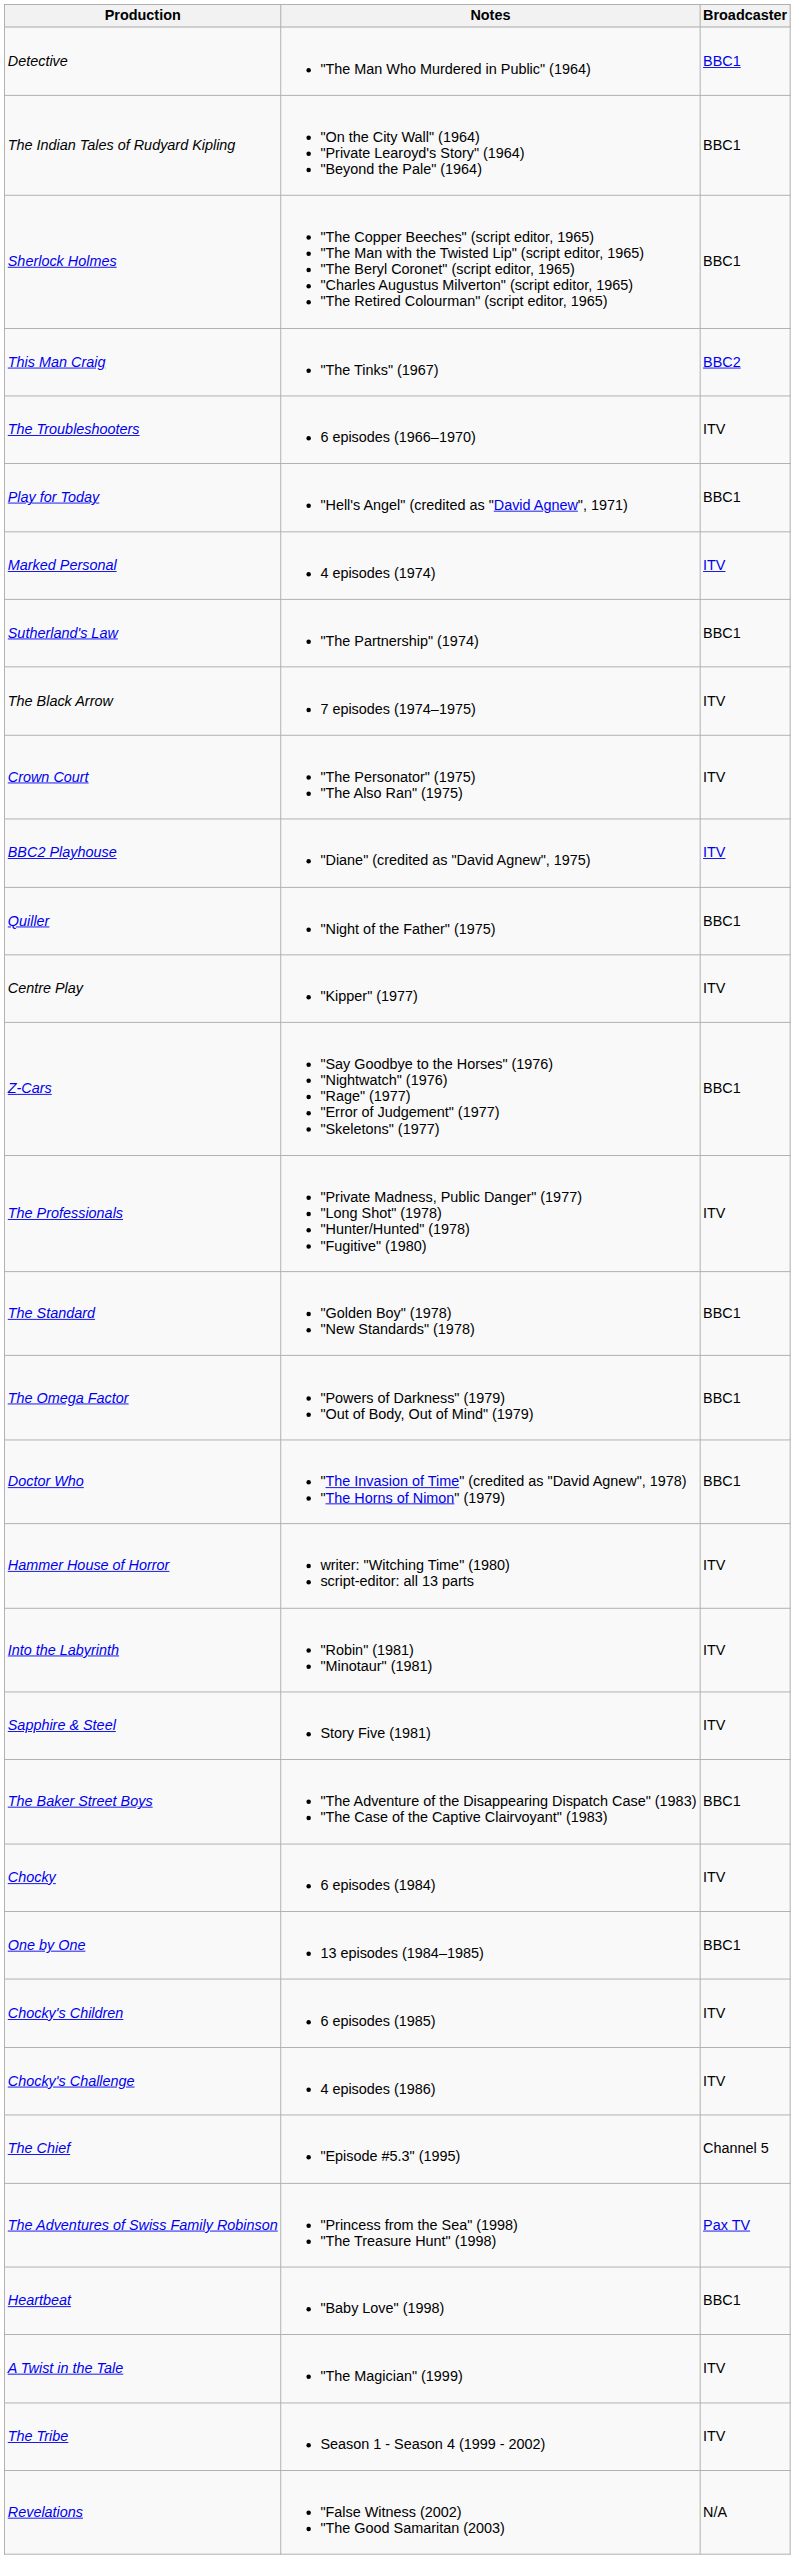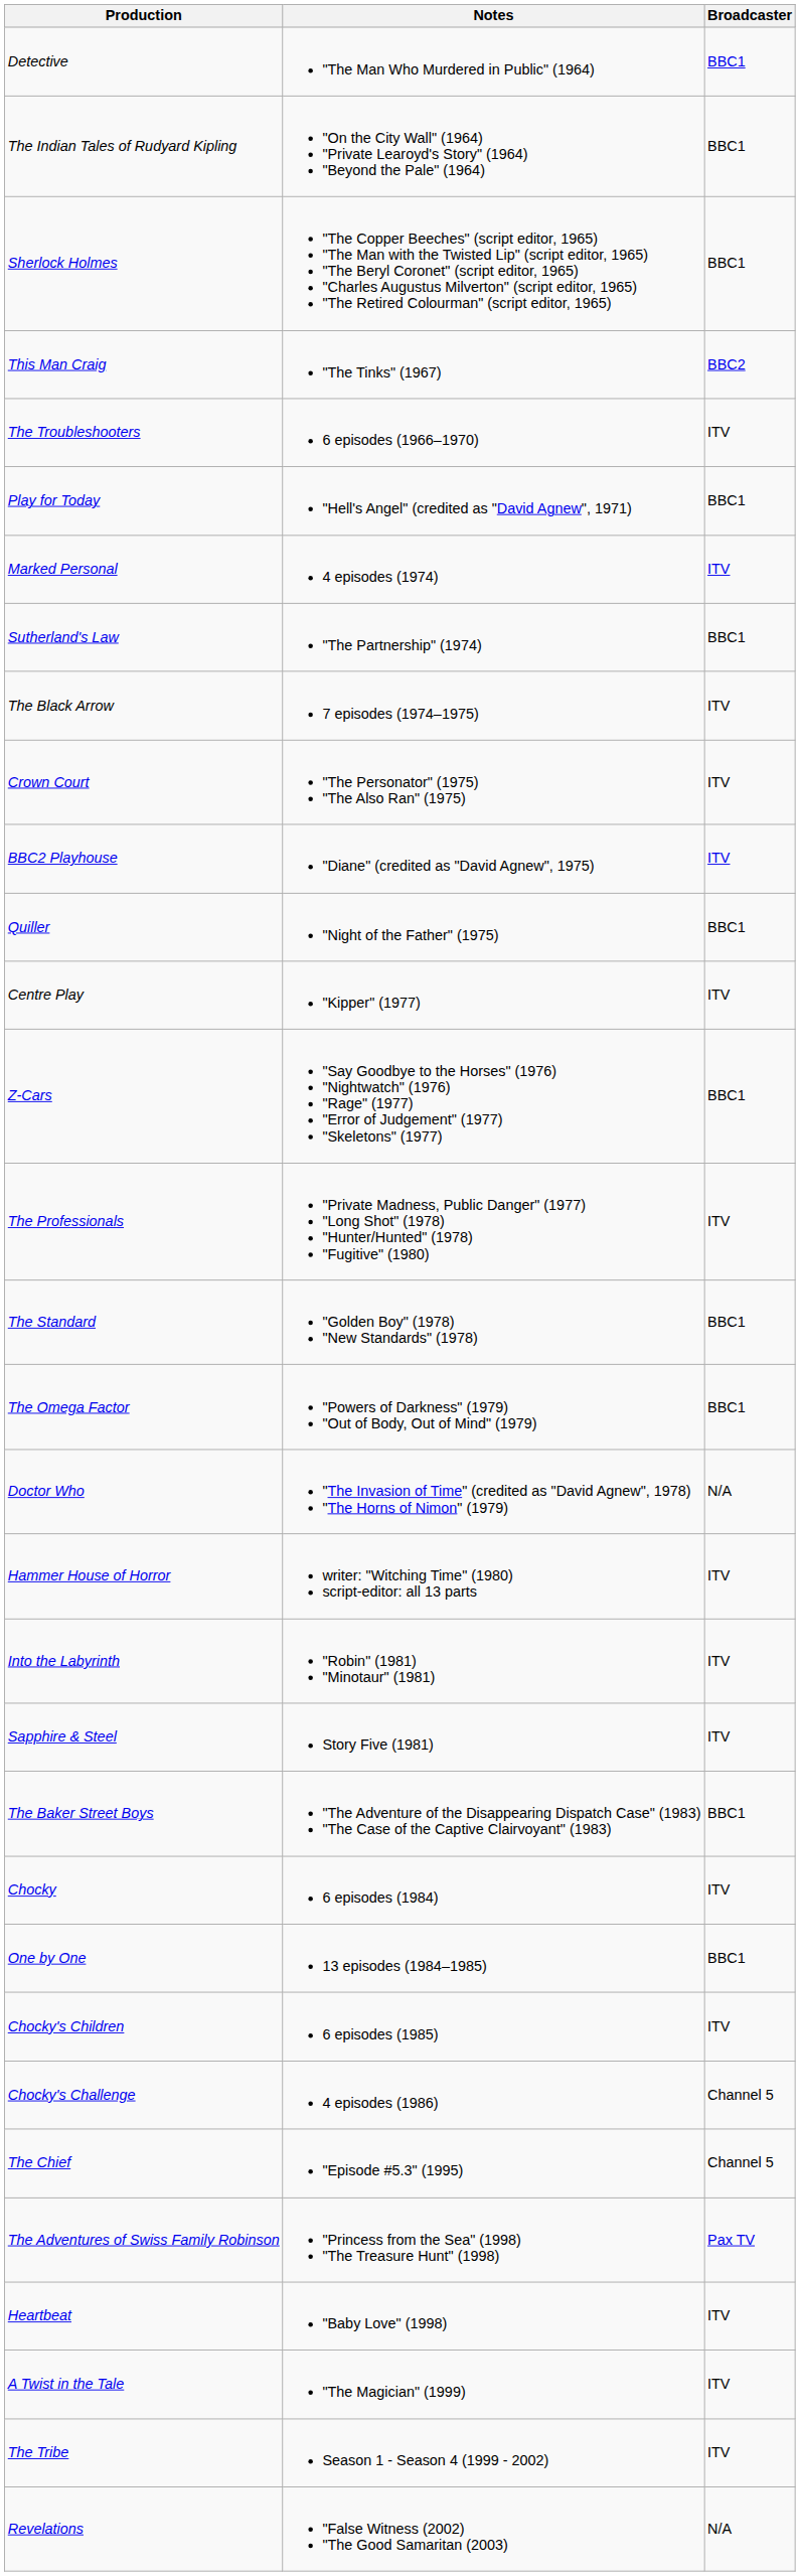Doctor Who | Broadcaster: BBC1 -> N/A
Chocky's Challenge | Broadcaster: ITV -> Channel 5
Heartbeat | Broadcaster: BBC1 -> ITV
